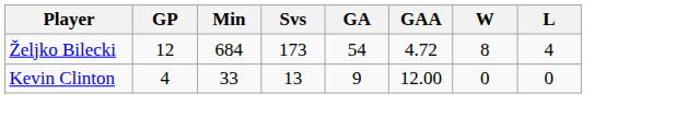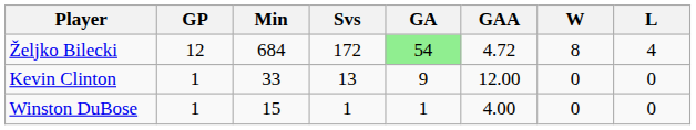Željko Bilecki | Svs: 173 -> 172
Željko Bilecki | GA: no background -> lightgreen background
Kevin Clinton | GP: 4 -> 1
+ row: Winston DuBose | 1 | 15 | 1 | 1 | 4.00 | 0 | 0
